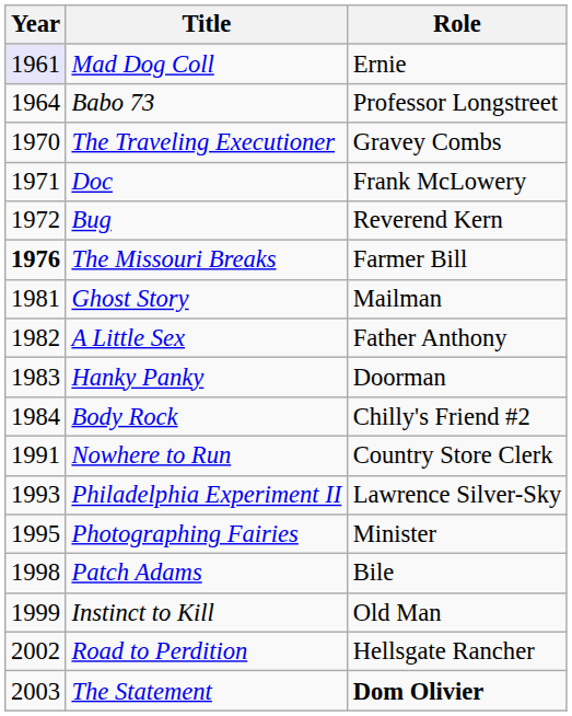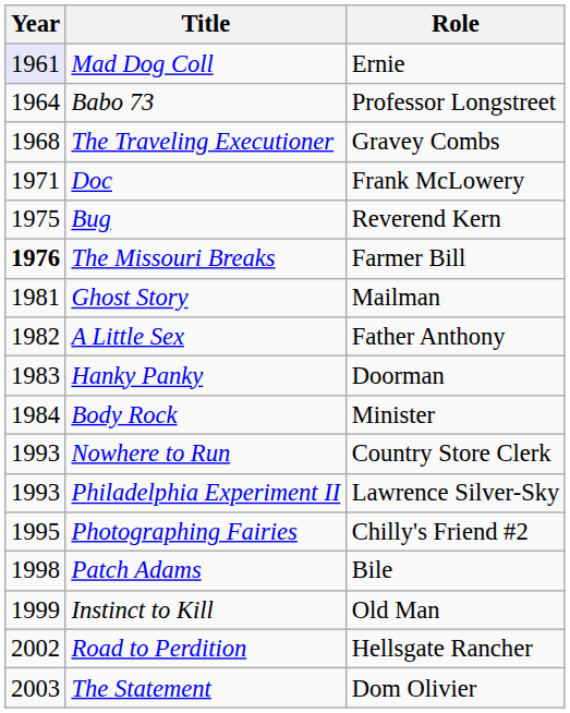The Traveling Executioner | Year: 1970 -> 1968
Bug | Year: 1972 -> 1975
Body Rock | Role: Chilly's Friend #2 -> Minister
Nowhere to Run | Year: 1991 -> 1993
Photographing Fairies | Role: Minister -> Chilly's Friend #2
The Statement | Role: bold -> normal
